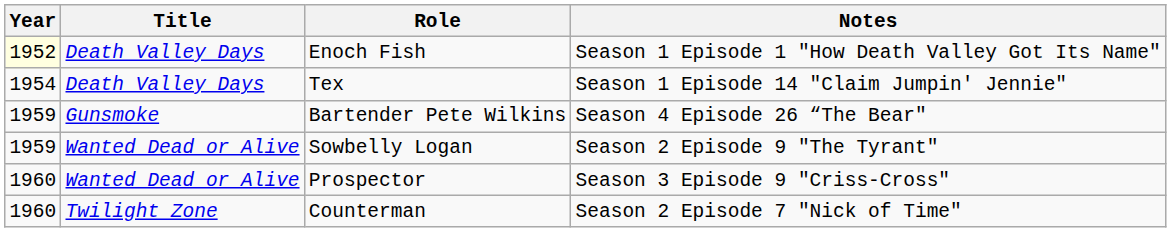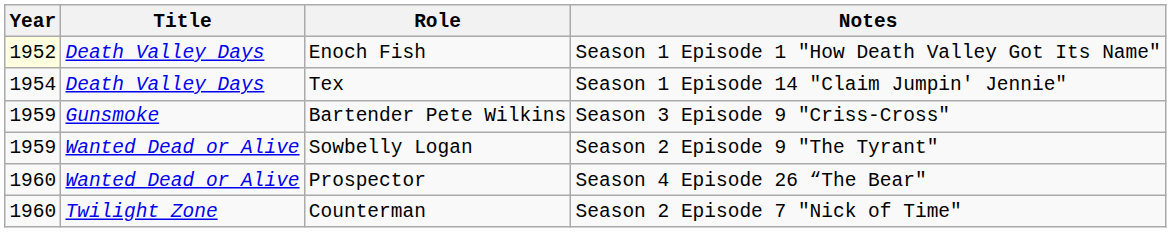Bartender Pete Wilkins | Notes: Season 4 Episode 26 “The Bear" -> Season 3 Episode 9 "Criss-Cross"
Prospector | Notes: Season 3 Episode 9 "Criss-Cross" -> Season 4 Episode 26 “The Bear"
